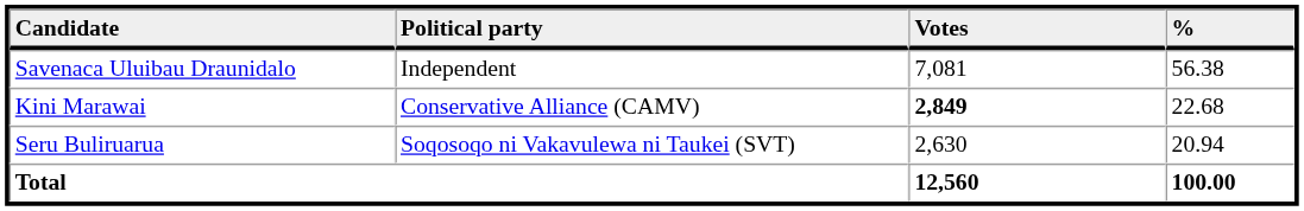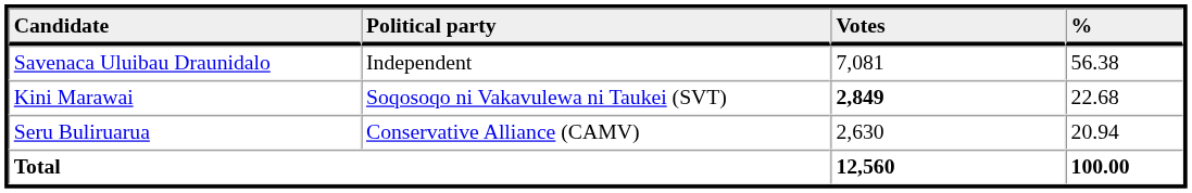Kini Marawai | Political party: Conservative Alliance (CAMV) -> Soqosoqo ni Vakavulewa ni Taukei (SVT)
Seru Buliruarua | Political party: Soqosoqo ni Vakavulewa ni Taukei (SVT) -> Conservative Alliance (CAMV)
